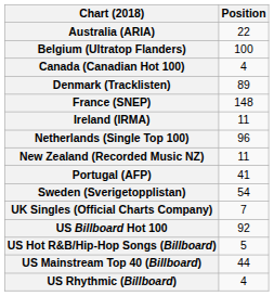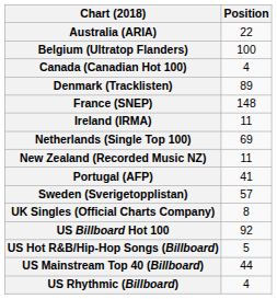Netherlands (Single Top 100) | Position: 96 -> 69
Sweden (Sverigetopplistan) | Position: 54 -> 57
UK Singles (Official Charts Company) | Position: 7 -> 8
